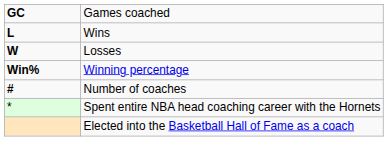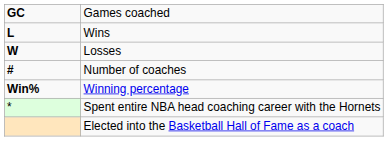rows swapped: Winning percentage <-> Number of coaches
